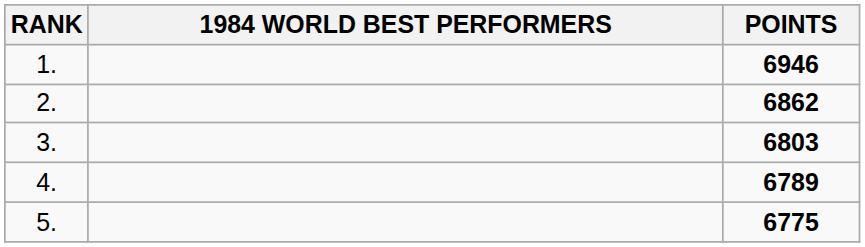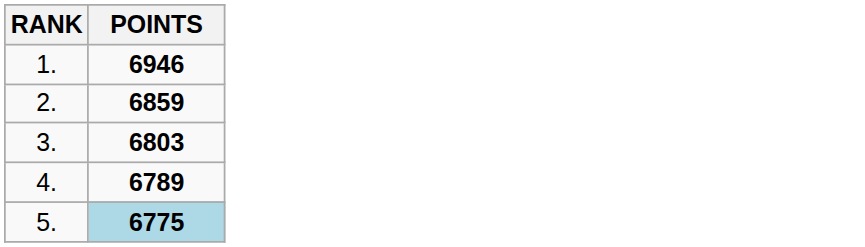- column: 1984 WORLD BEST PERFORMERS
2. | POINTS: 6862 -> 6859
5. | POINTS: no background -> lightblue background
